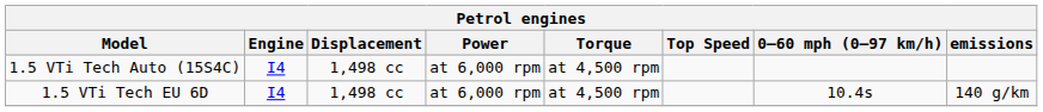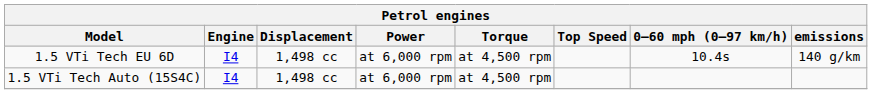rows swapped: 1.5 VTi Tech EU 6D <-> 1.5 VTi Tech Auto (15S4C)
